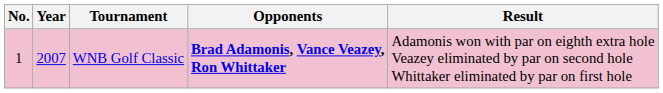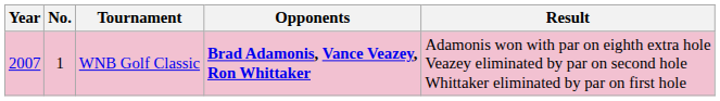columns swapped: No. <-> Year
